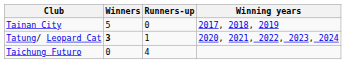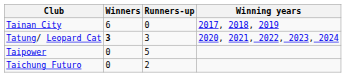Tainan City | Winners: 5 -> 6
Tatung/ Leopard Cat | Runners-up: 1 -> 3
+ row: Taipower | 0 | 5
Taichung Futuro | Runners-up: 4 -> 2
